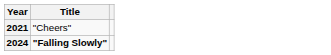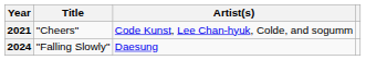+ column: Artist(s) | Code Kunst, Lee Chan-hyuk, Colde, and sogumm | Daesung
2024 | Title: bold -> normal
